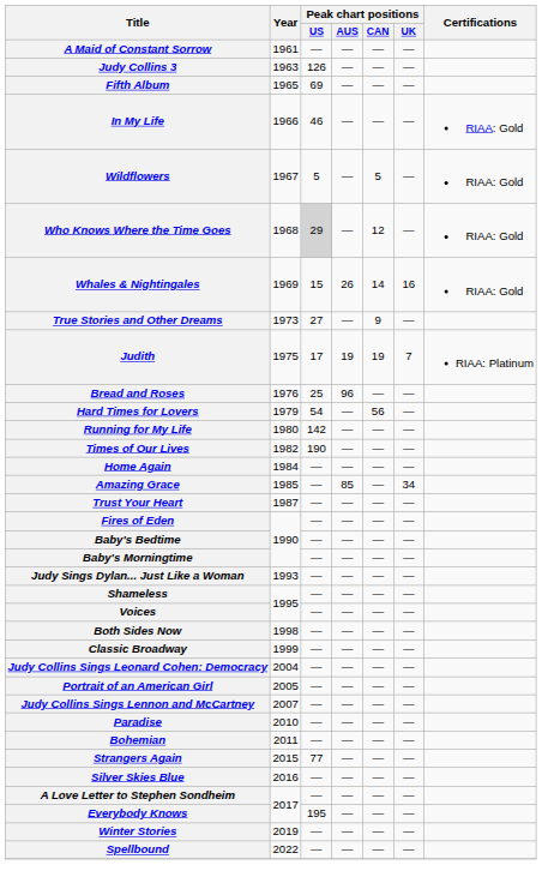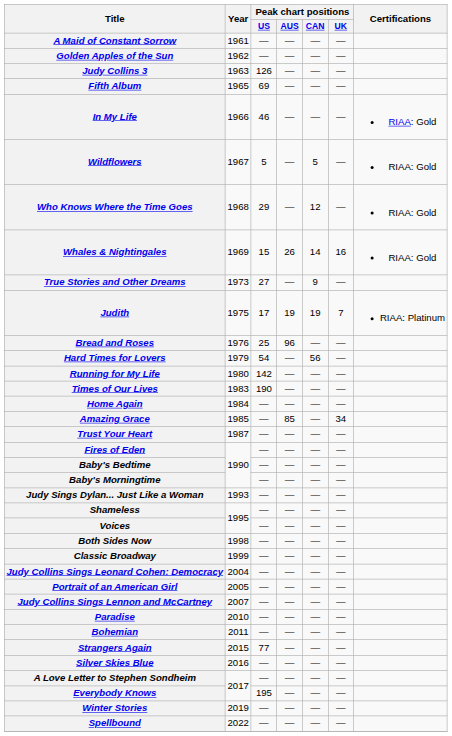+ row: Golden Apples of the Sun | 1962 | — | — | — | —
Who Knows Where the Time Goes | Peak chart positions / US: lightgrey background -> no background
Times of Our Lives | Year: 1982 -> 1983
